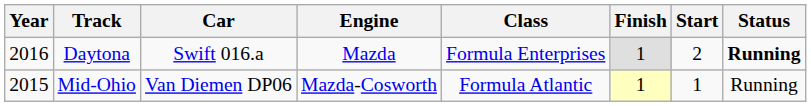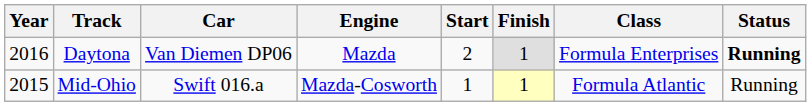columns swapped: Class <-> Start
Daytona | Car: Swift 016.a -> Van Diemen DP06
Mid-Ohio | Car: Van Diemen DP06 -> Swift 016.a
